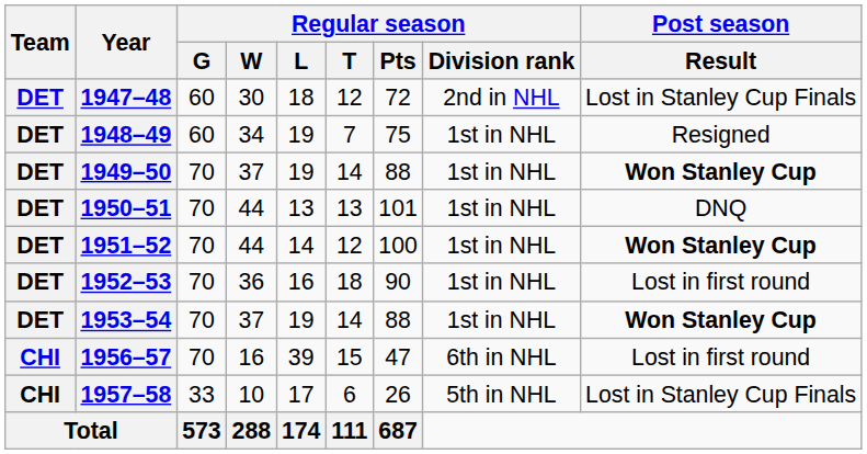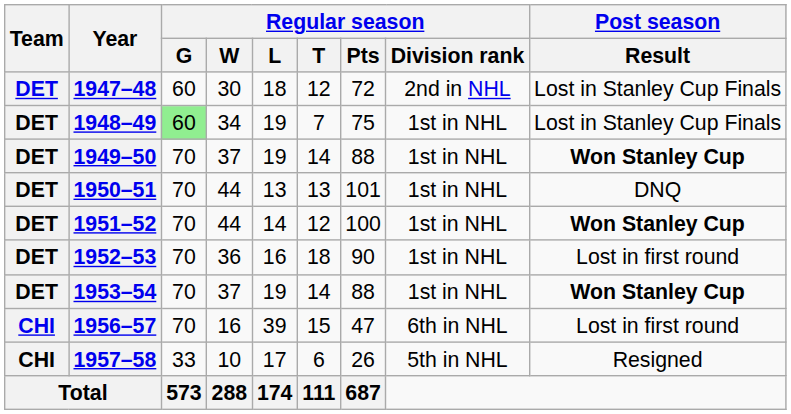1948–49 | Regular season / G: no background -> lightgreen background
1948–49 | Post season / Result: Resigned -> Lost in Stanley Cup Finals
1957–58 | Post season / Result: Lost in Stanley Cup Finals -> Resigned
